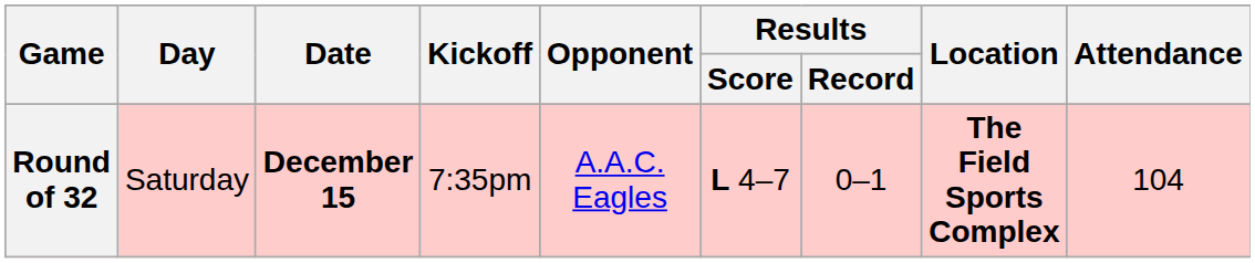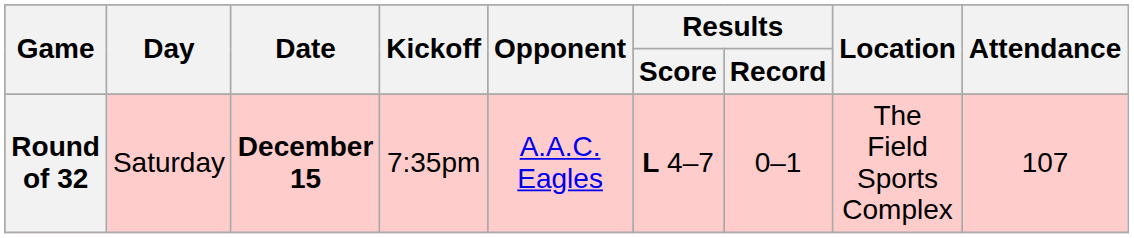Round of 32 | Location: bold -> normal
Round of 32 | Attendance: 104 -> 107
